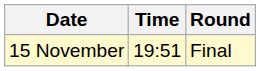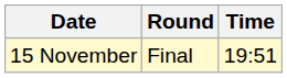columns swapped: Time <-> Round
